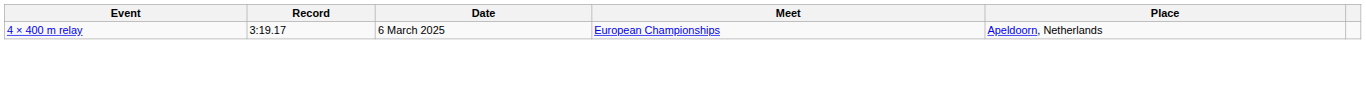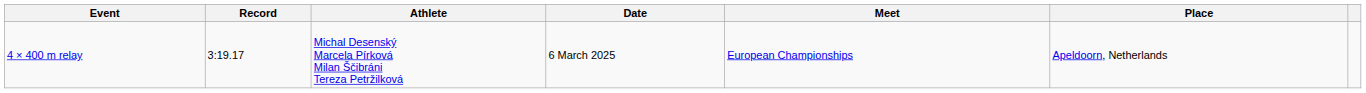+ column: Athlete | Michal Desenský Marcela Pírková Milan Ščibráni Tereza Petržilková
